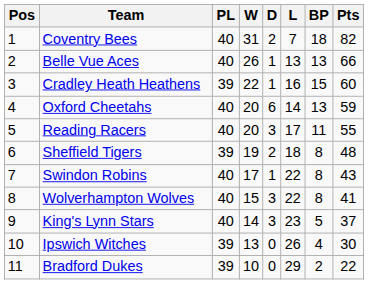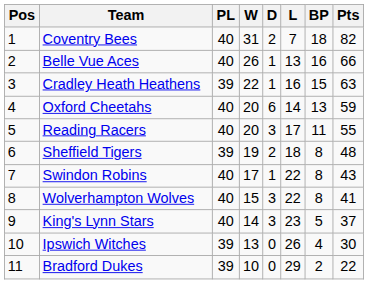Belle Vue Aces | BP: 13 -> 16
Cradley Heath Heathens | Pts: 60 -> 63
